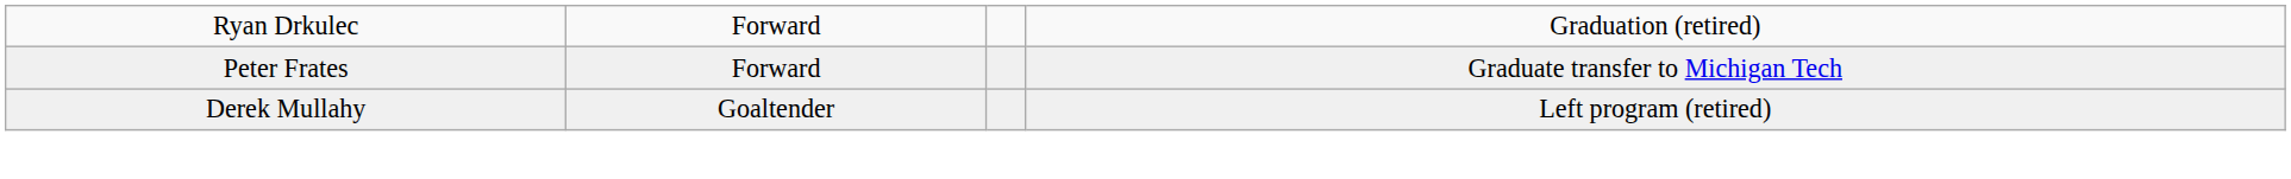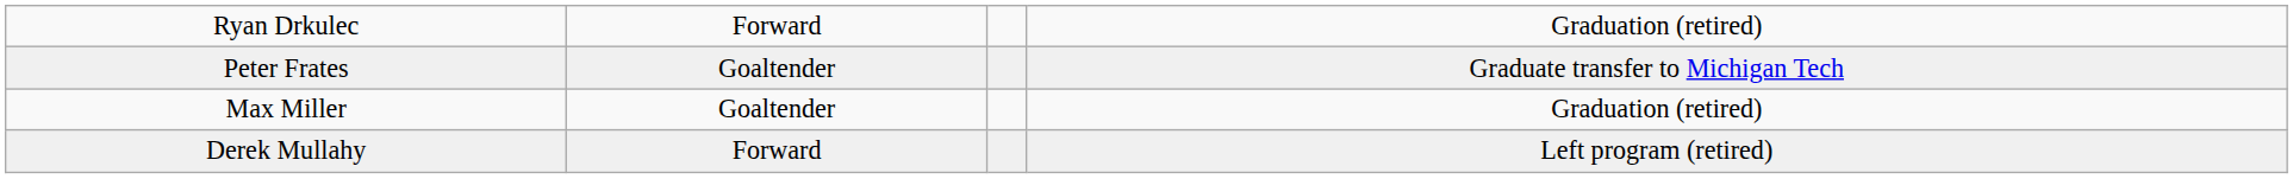Peter Frates | column 2: Forward -> Goaltender
+ row: Max Miller | Goaltender | Graduation (retired)
Derek Mullahy | column 2: Goaltender -> Forward
